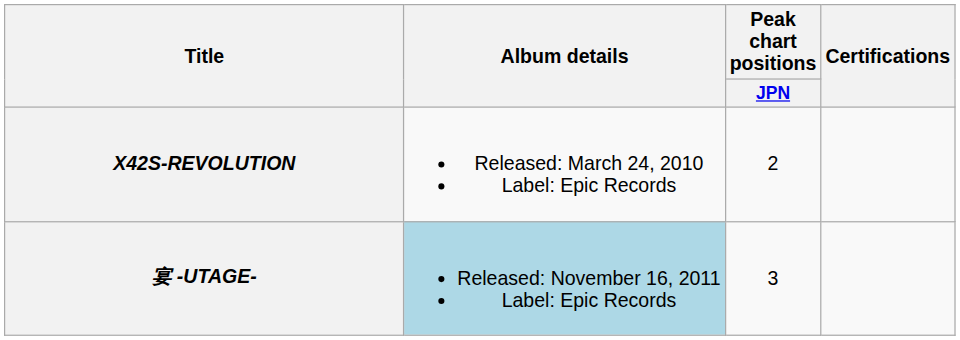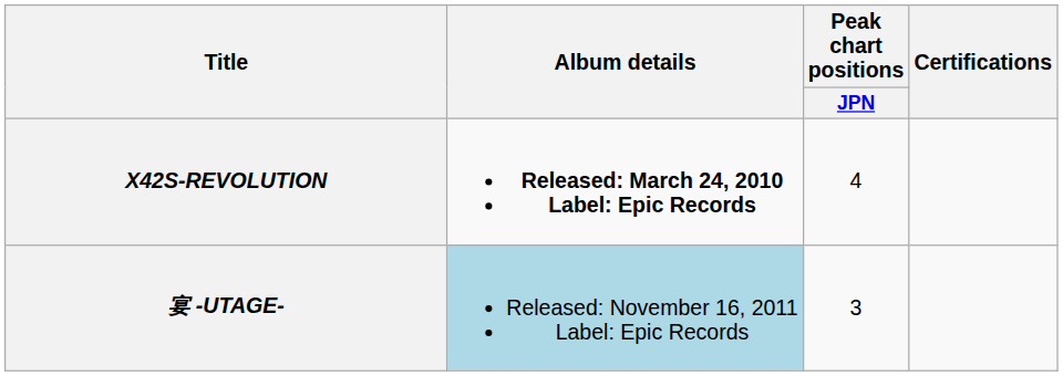X42S-REVOLUTION | Album details: normal -> bold
X42S-REVOLUTION | Peak chart positions / JPN: 2 -> 4
